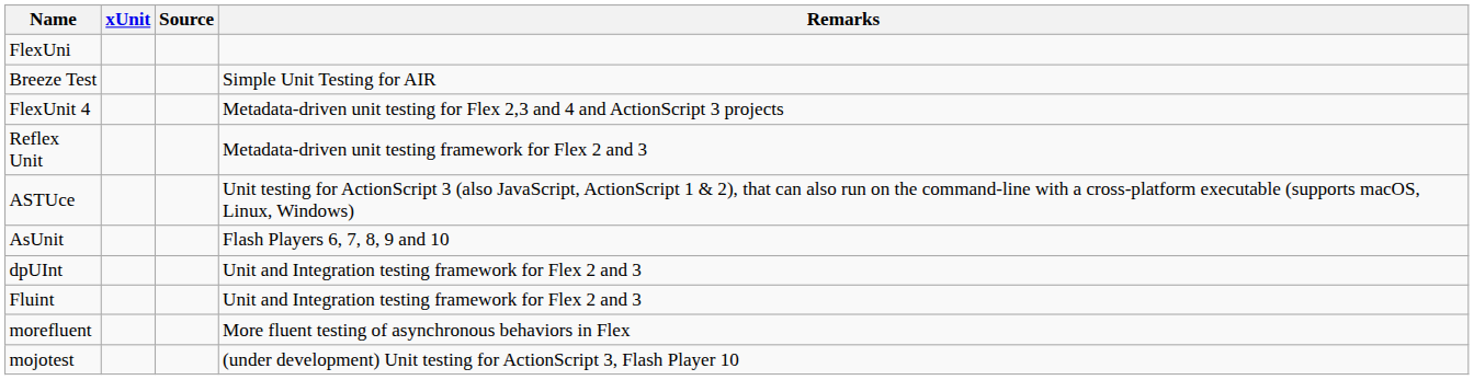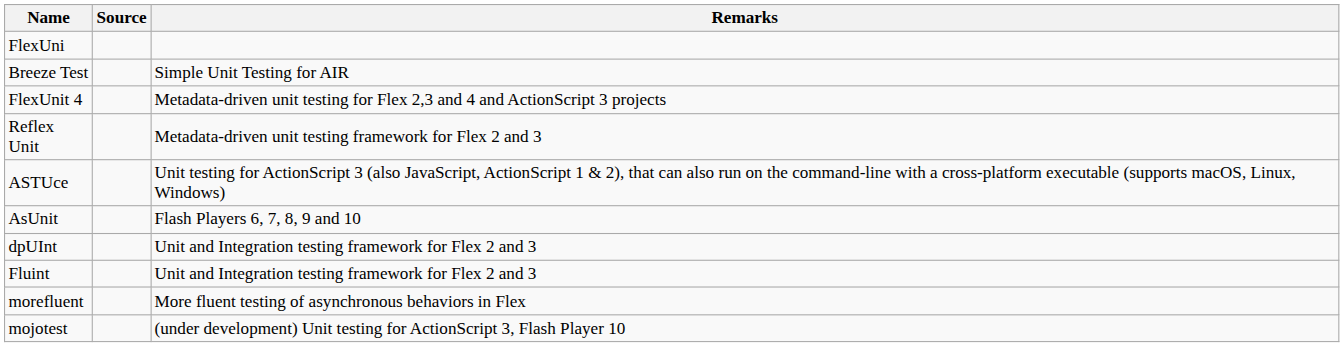- column: xUnit
